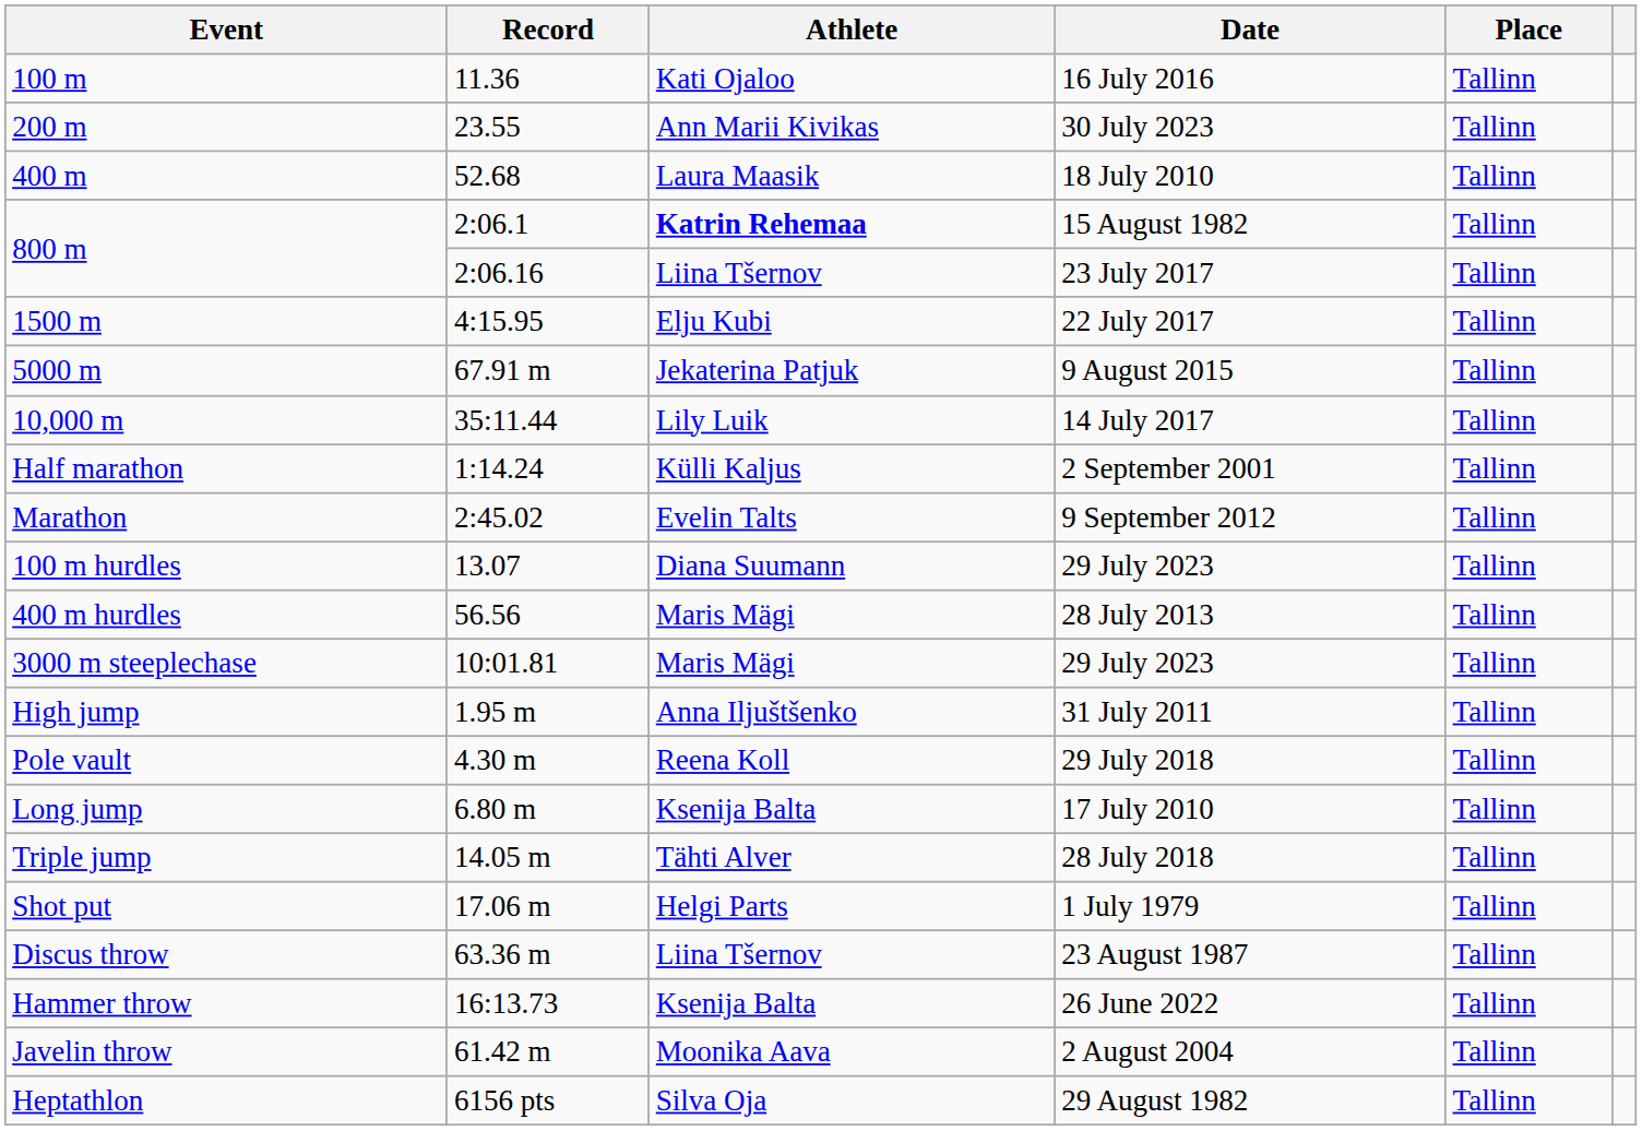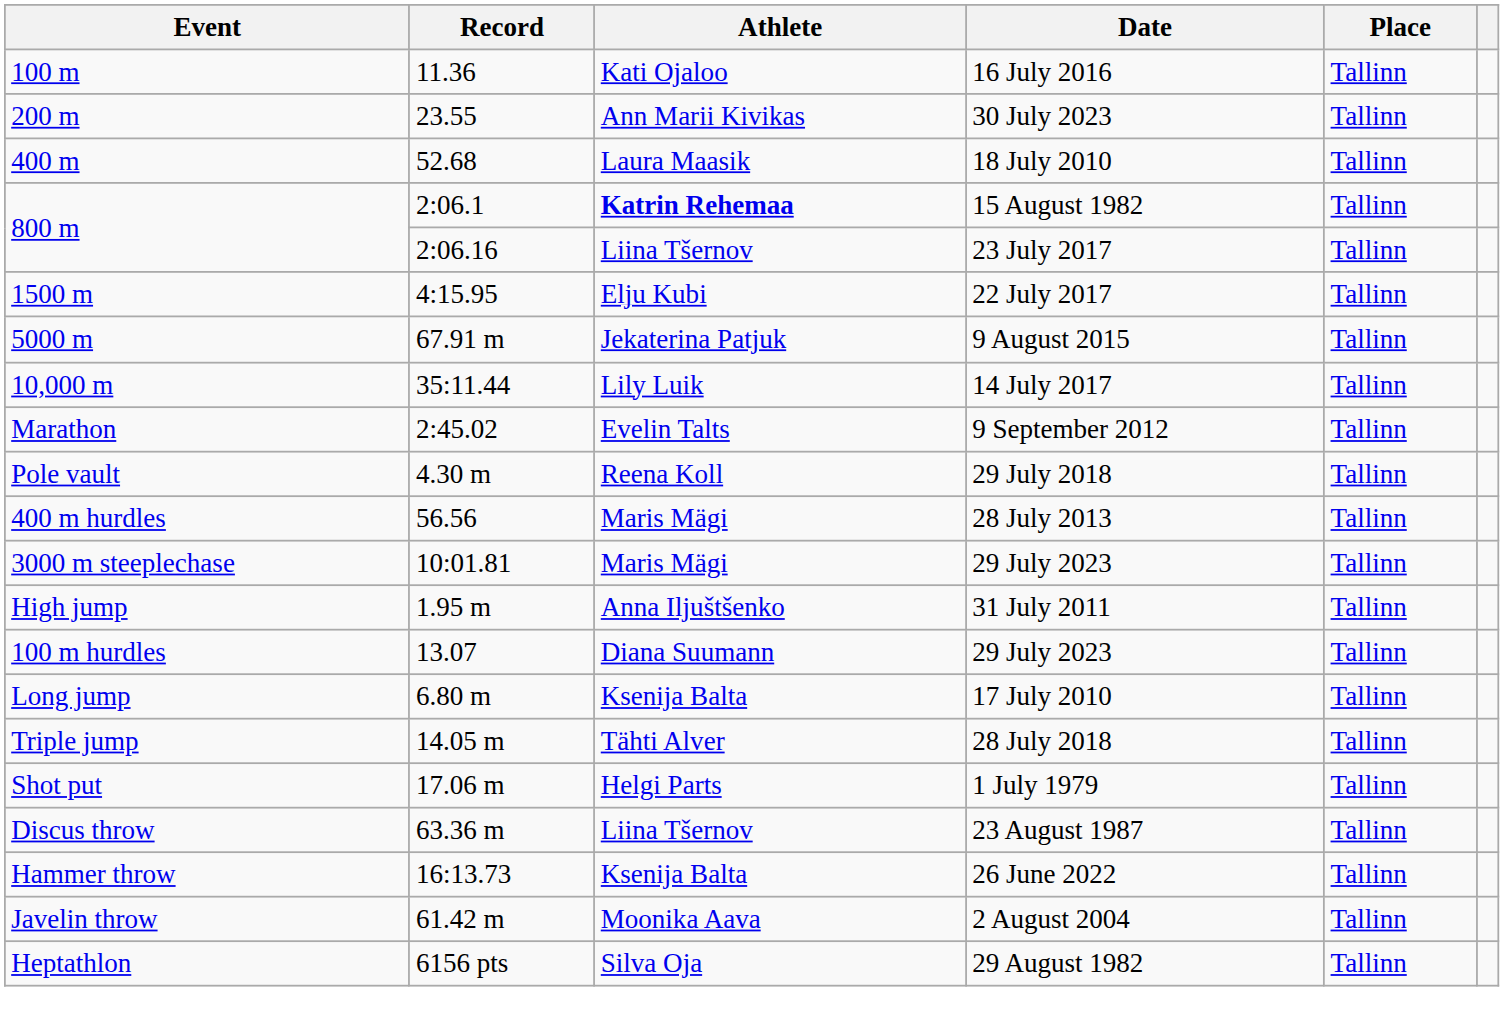- row: Half marathon | 1:14.24 | Külli Kaljus | 2 September 2001 | Tallinn
rows swapped: 100 m hurdles <-> Pole vault
